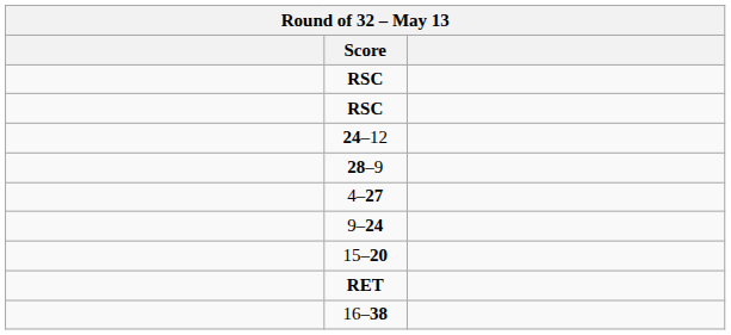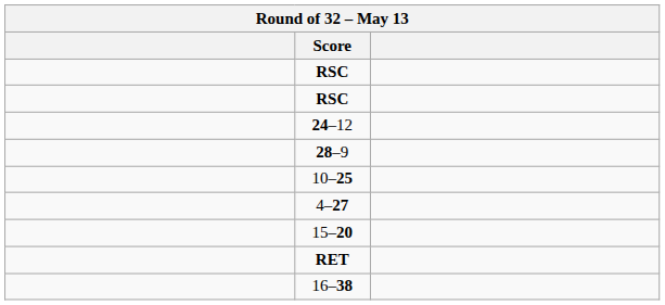+ row: 10–25
- row: 9–24
